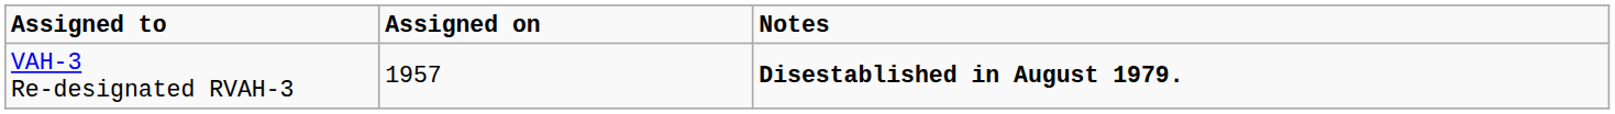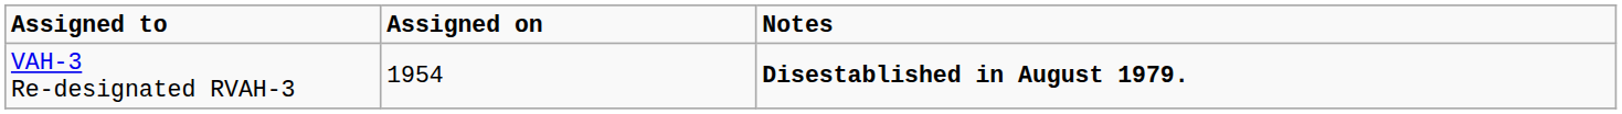VAH-3 Re-designated RVAH-3 | Assigned on: 1957 -> 1954
